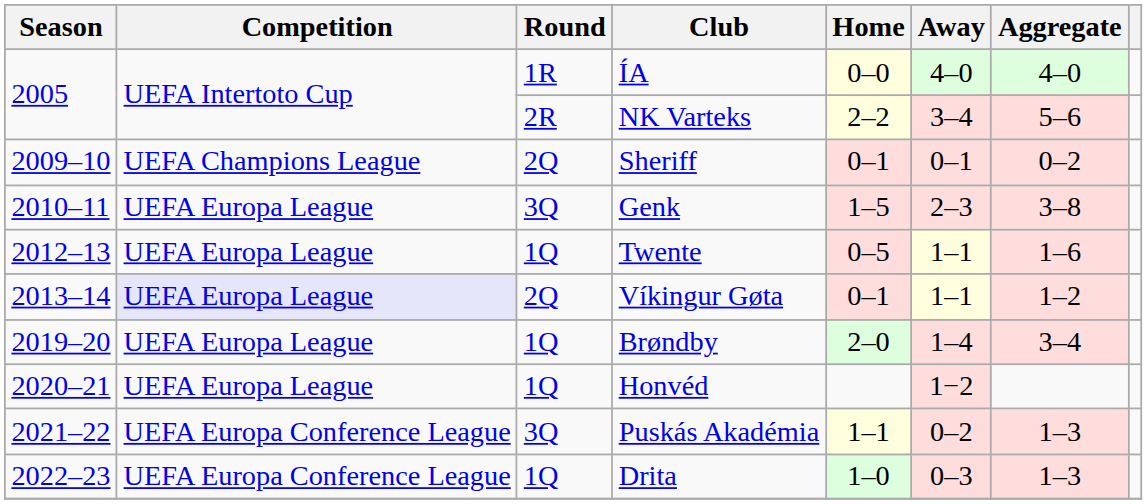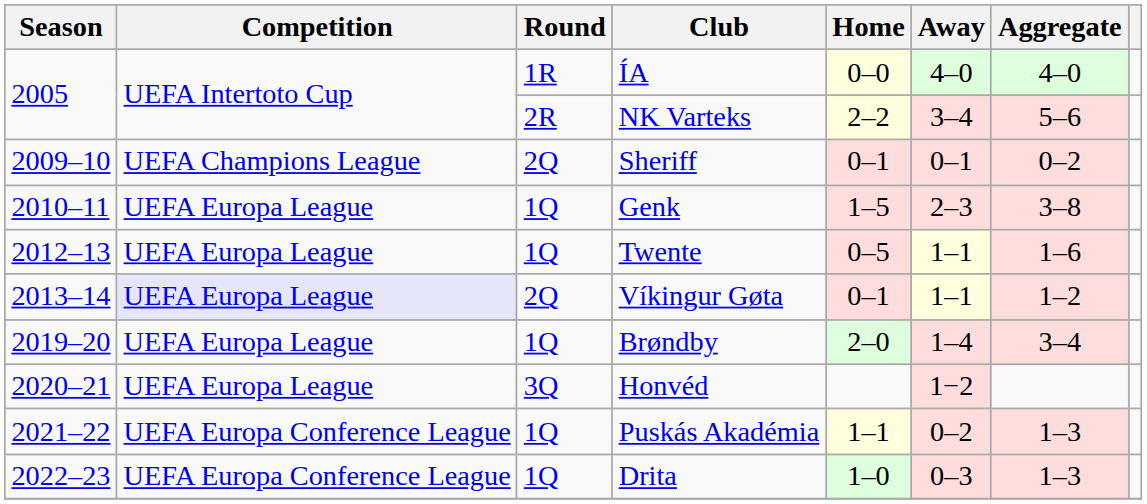Genk | Round: 3Q -> 1Q
Honvéd | Round: 1Q -> 3Q
Puskás Akadémia | Round: 3Q -> 1Q
